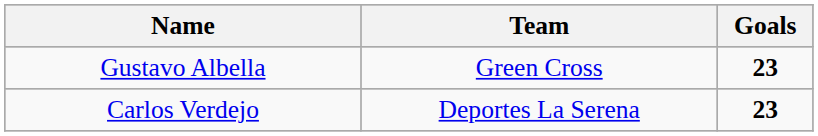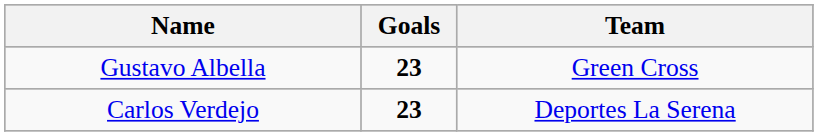columns swapped: Team <-> Goals
